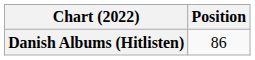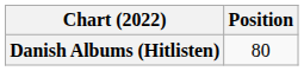Danish Albums (Hitlisten) | Position: 86 -> 80
